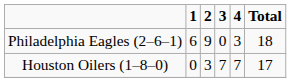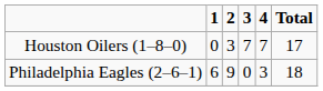rows swapped: Philadelphia Eagles (2–6–1) <-> Houston Oilers (1–8–0)
